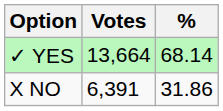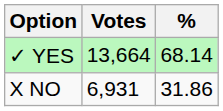X NO | Votes: 6,391 -> 6,931
